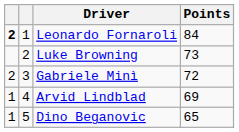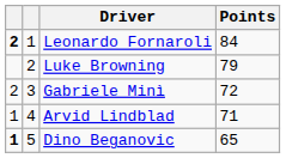Luke Browning | Points: 73 -> 79
Arvid Lindblad | Points: 69 -> 71
Dino Beganovic | column 1: normal -> bold
